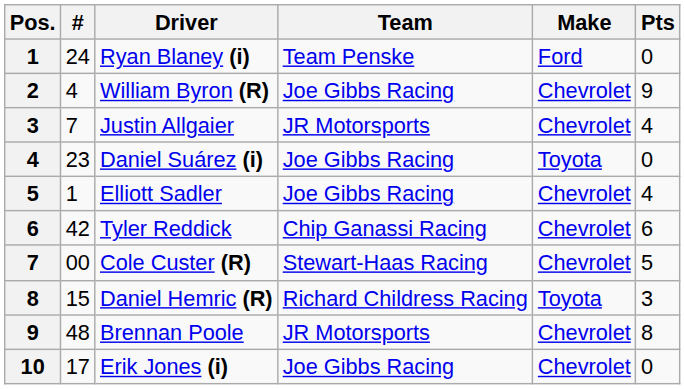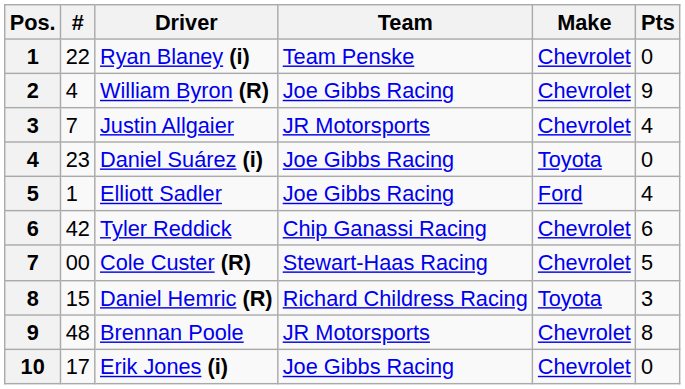Ryan Blaney (i) | #: 24 -> 22
Ryan Blaney (i) | Make: Ford -> Chevrolet
Elliott Sadler | Make: Chevrolet -> Ford
